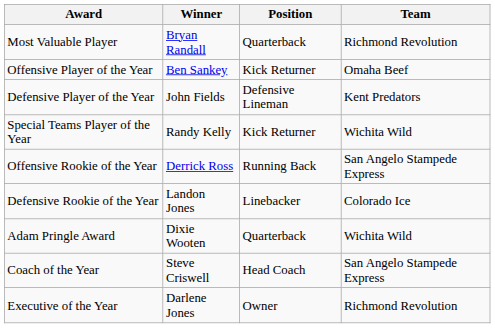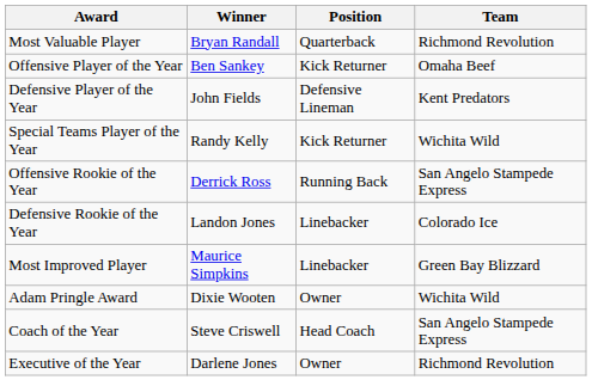+ row: Most Improved Player | Maurice Simpkins | Linebacker | Green Bay Blizzard
Adam Pringle Award | Position: Quarterback -> Owner
